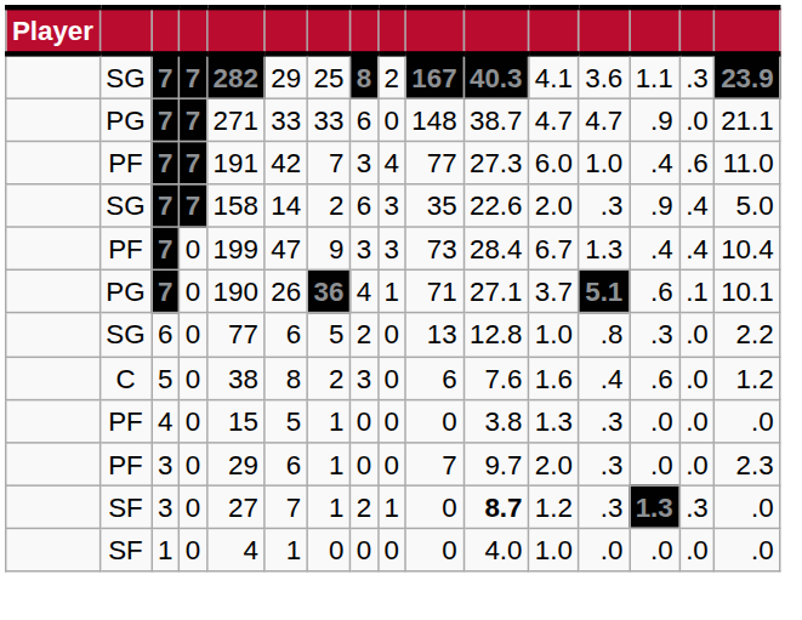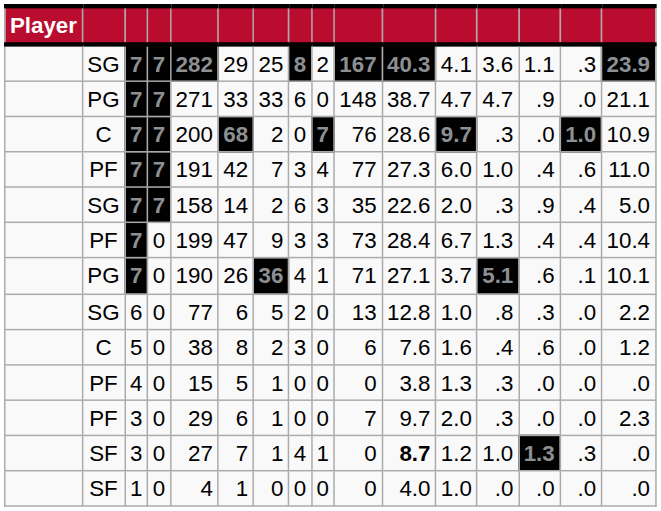+ row: C | 7 | 7 | 200 | 68 | 2 | 0 | 7 | 76 | 28.6 | 9.7 | .3 | .0 | 1.0 | 10.9
SF / 3 | column 8: 2 -> 4
SF / 3 | column 13: .3 -> 1.0
